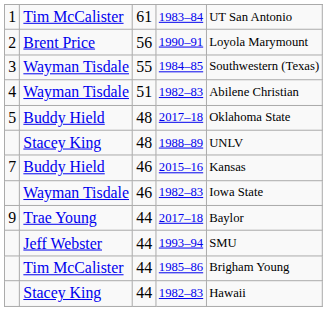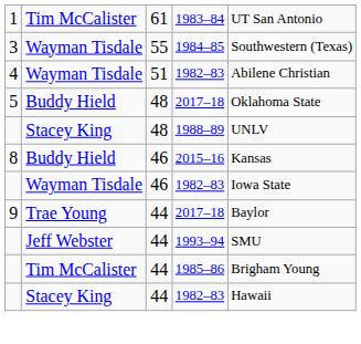- row: 2 | Brent Price | 56 | 1990–91 | Loyola Marymount
2015–16 | column 1: 7 -> 8
